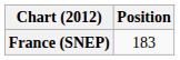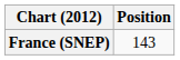France (SNEP) | Position: 183 -> 143
